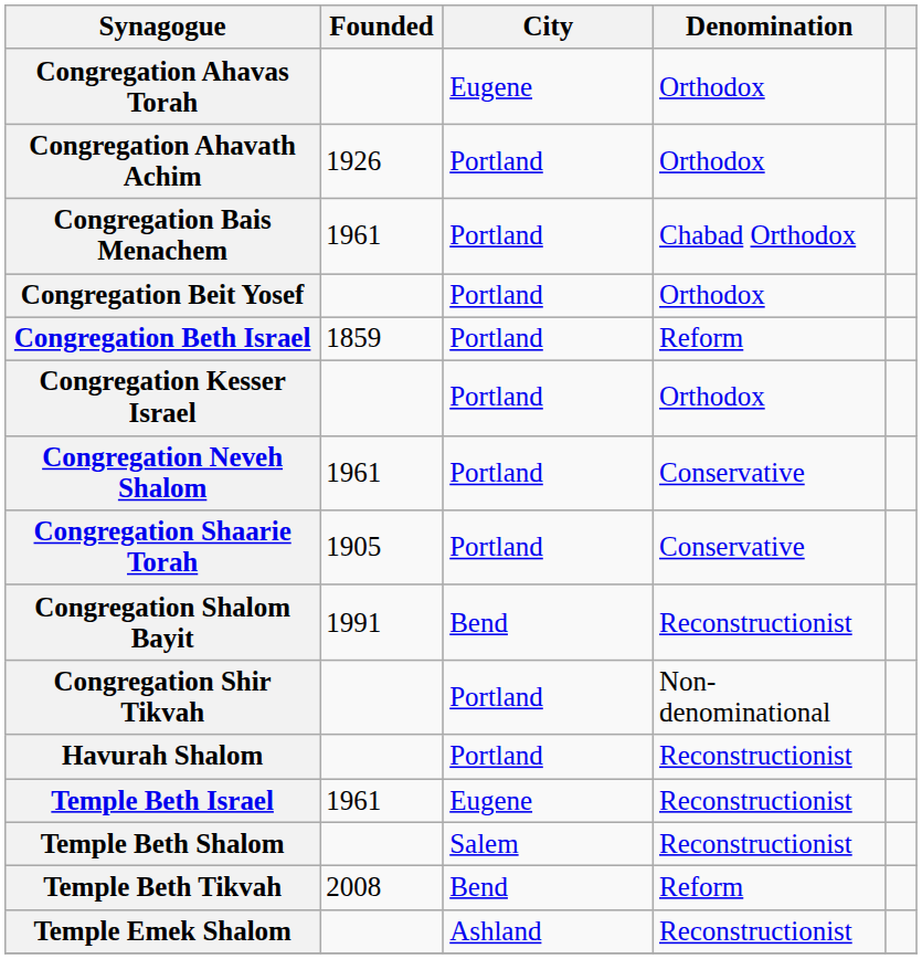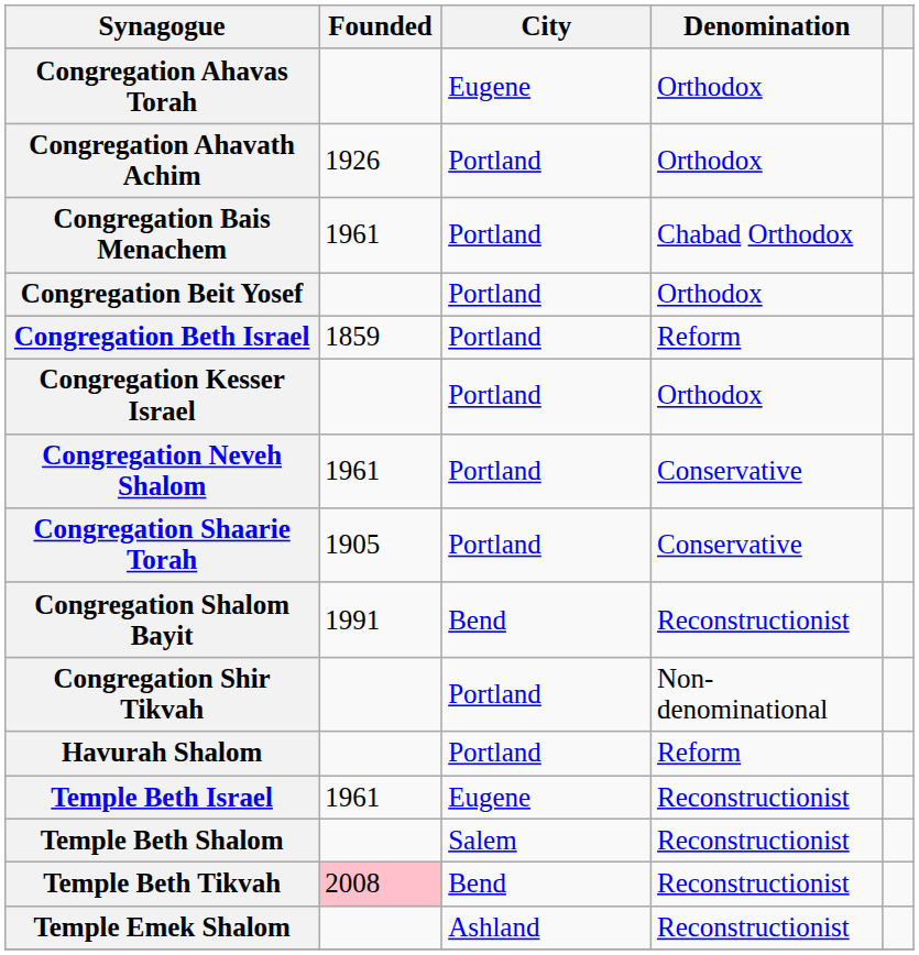Havurah Shalom | Denomination: Reconstructionist -> Reform
Temple Beth Tikvah | Founded: no background -> pink background
Temple Beth Tikvah | Denomination: Reform -> Reconstructionist
